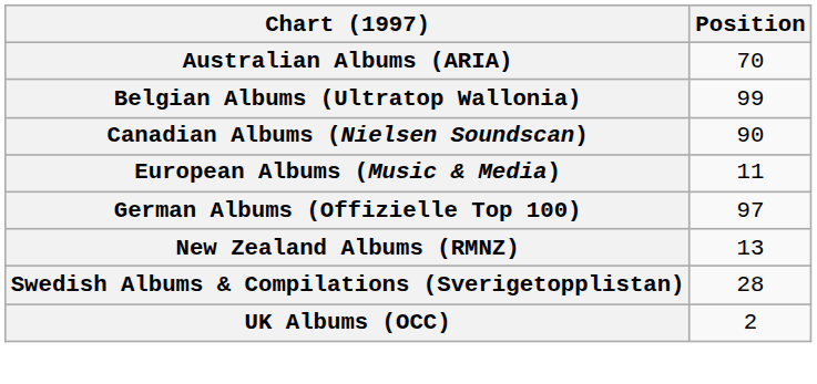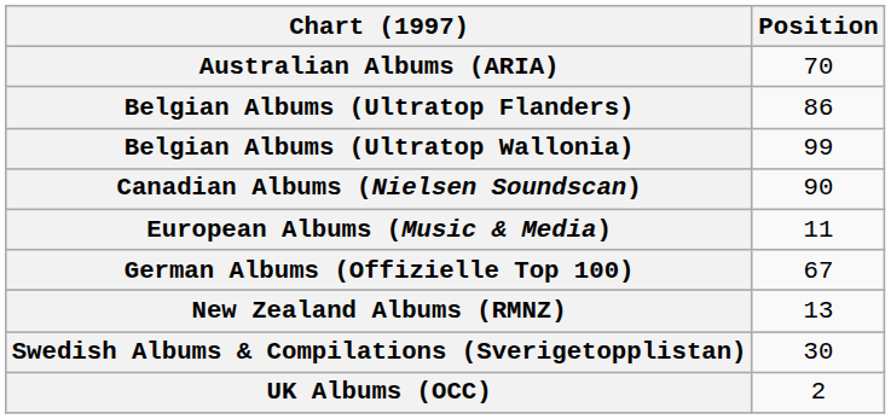+ row: Belgian Albums (Ultratop Flanders) | 86
German Albums (Offizielle Top 100) | Position: 97 -> 67
Swedish Albums & Compilations (Sverigetopplistan) | Position: 28 -> 30
